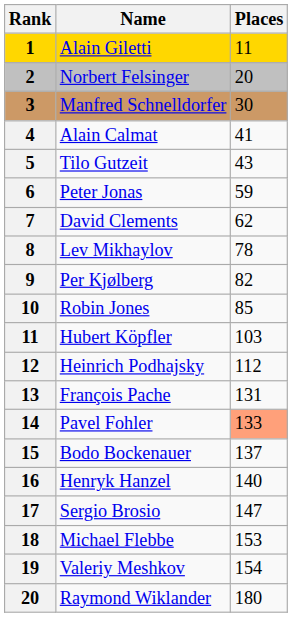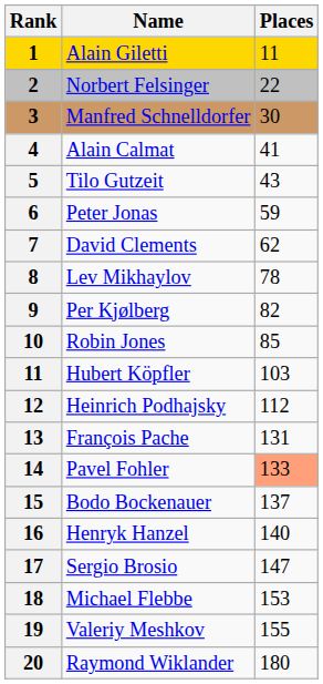Norbert Felsinger | Places: 20 -> 22
Valeriy Meshkov | Places: 154 -> 155
